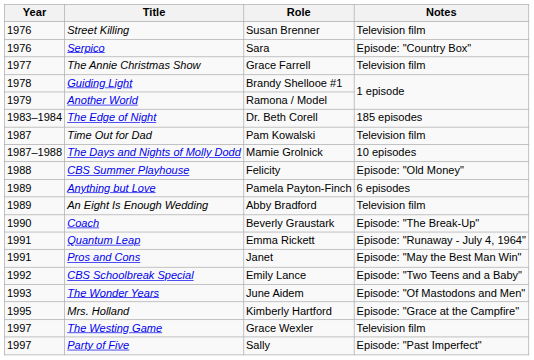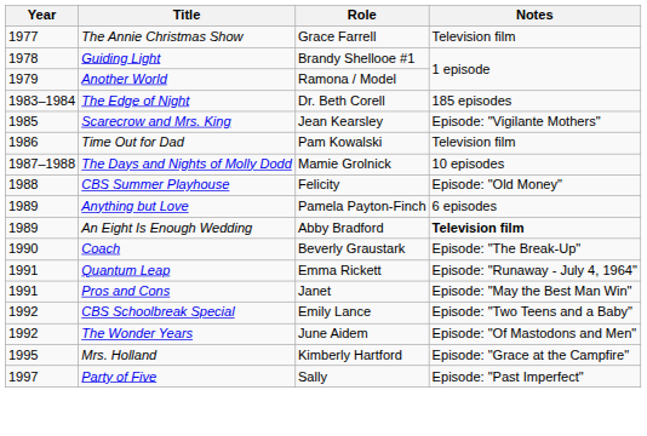- row: 1976 | Street Killing | Susan Brenner | Television film
- row: 1976 | Serpico | Sara | Episode: "Country Box"
+ row: 1985 | Scarecrow and Mrs. King | Jean Kearsley | Episode: "Vigilante Mothers"
Time Out for Dad | Year: 1987 -> 1986
An Eight Is Enough Wedding | Notes: normal -> bold
The Wonder Years | Year: 1993 -> 1992
- row: 1997 | The Westing Game | Grace Wexler | Television film
